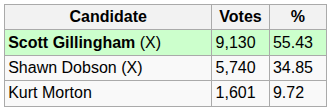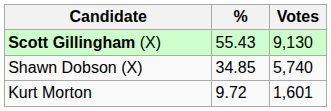columns swapped: Votes <-> %
